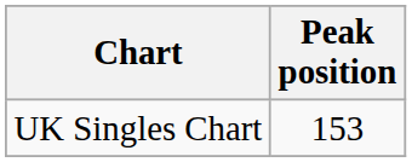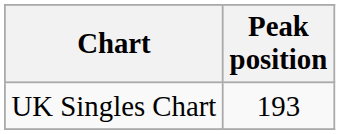UK Singles Chart | Peak position: 153 -> 193
